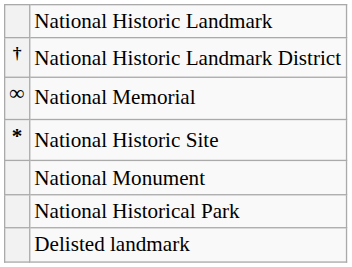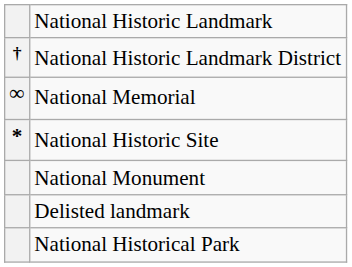rows swapped: National Historical Park <-> Delisted landmark
